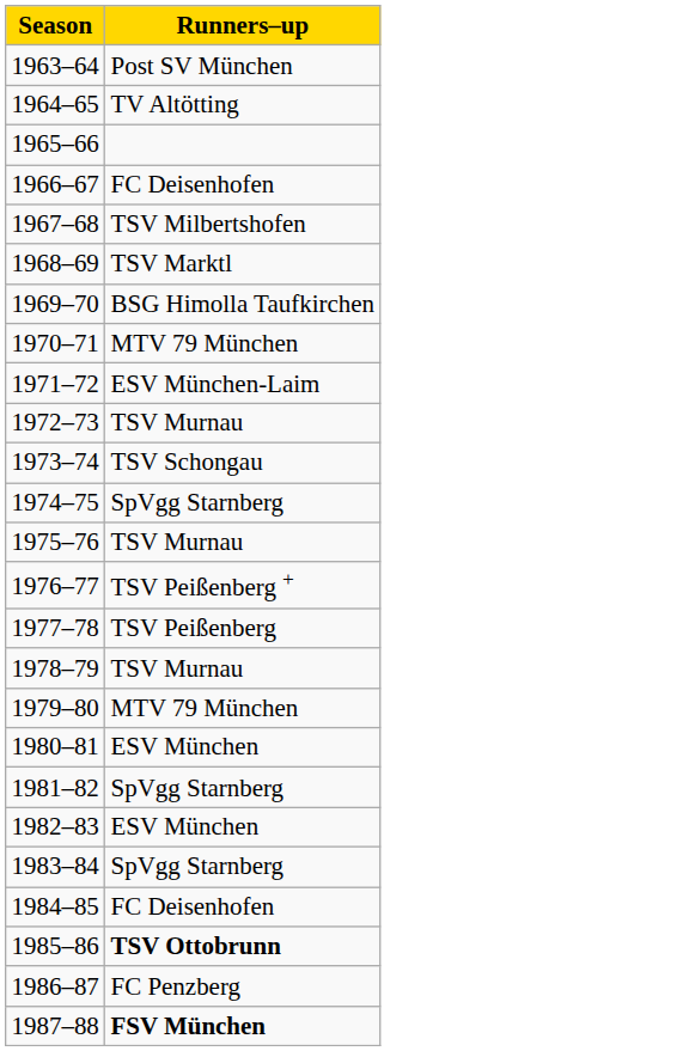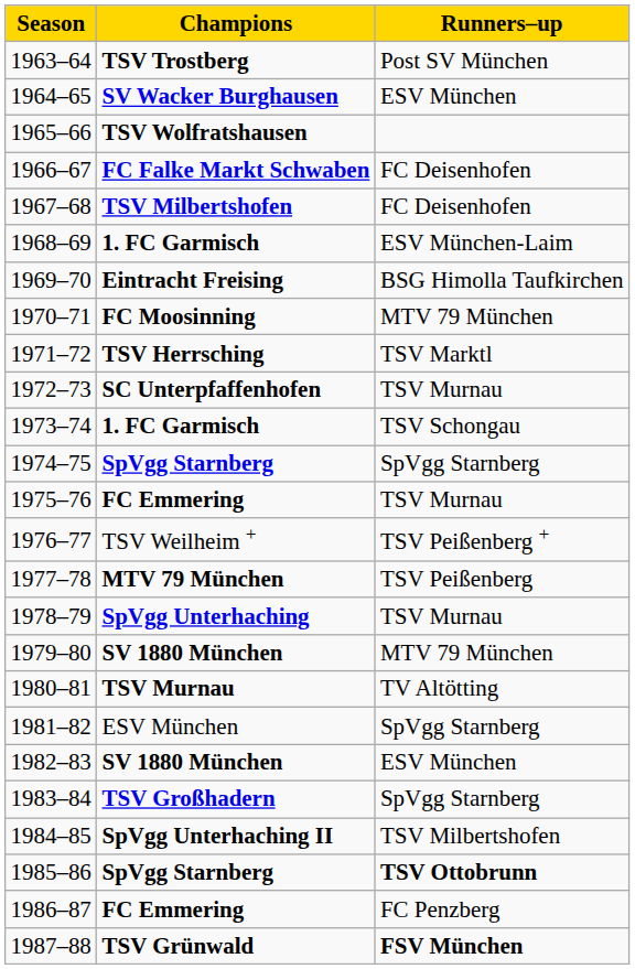+ column: Champions | TSV Trostberg | SV Wacker Burghausen | TSV Wolfratshausen | FC Falke Markt Schwaben | TSV Milbertshofen | 1. FC Garmisch | Eintracht Freising | FC Moosinning | TSV Herrsching | SC Unterpfaffenhofen | 1. FC Garmisch | SpVgg Starnberg | FC Emmering | TSV Weilheim + | MTV 79 München | SpVgg Unterhaching | SV 1880 München | TSV Murnau | ESV München | SV 1880 München | TSV Großhadern | SpVgg Unterhaching II | SpVgg Starnberg | FC Emmering | TSV Grünwald
1964–65 | Runners–up: TV Altötting -> ESV München
1967–68 | Runners–up: TSV Milbertshofen -> FC Deisenhofen
1968–69 | Runners–up: TSV Marktl -> ESV München-Laim
1971–72 | Runners–up: ESV München-Laim -> TSV Marktl
1980–81 | Runners–up: ESV München -> TV Altötting
1984–85 | Runners–up: FC Deisenhofen -> TSV Milbertshofen
